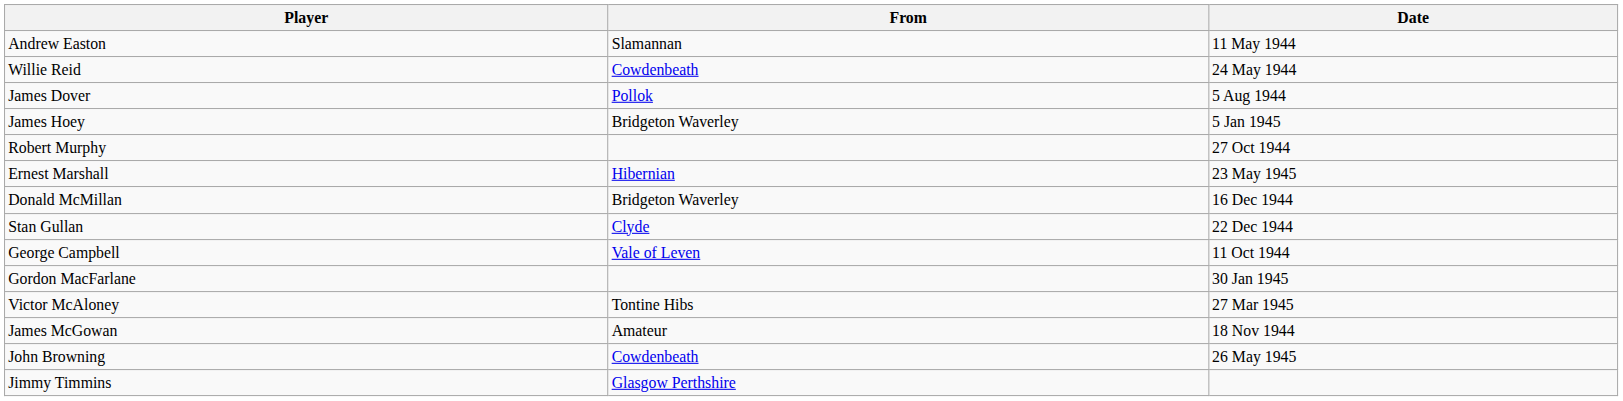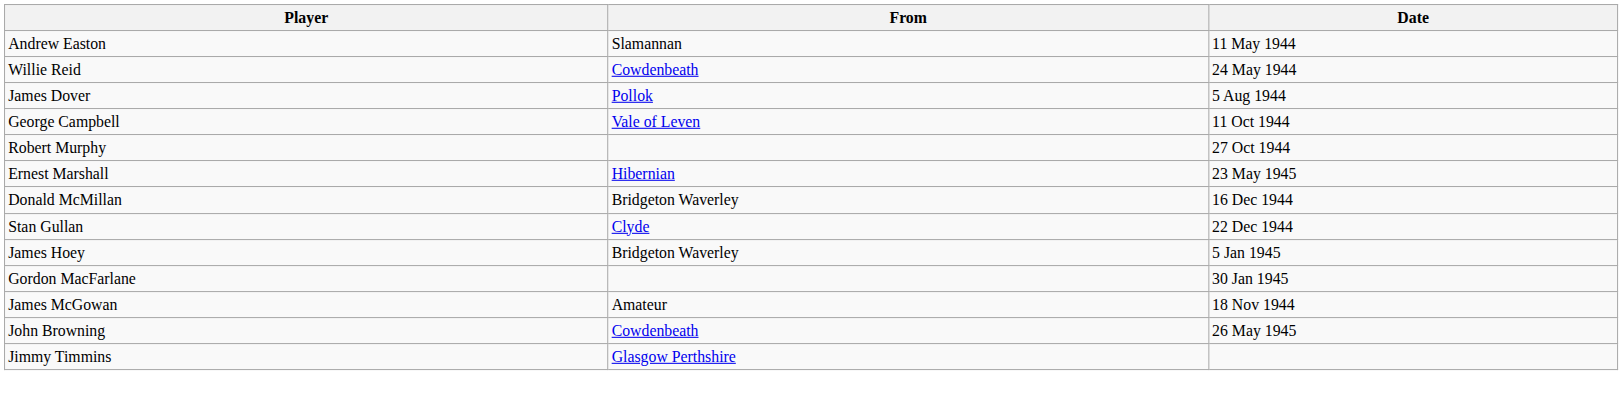rows swapped: George Campbell <-> James Hoey
- row: Victor McAloney | Tontine Hibs | 27 Mar 1945
